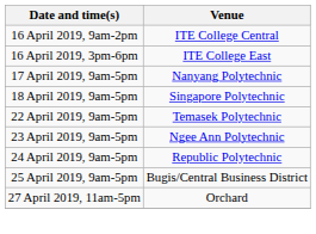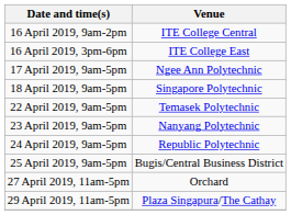17 April 2019, 9am-5pm | Venue: Nanyang Polytechnic -> Ngee Ann Polytechnic
23 April 2019, 9am-5pm | Venue: Ngee Ann Polytechnic -> Nanyang Polytechnic
+ row: 29 April 2019, 11am-5pm | Plaza Singapura/The Cathay
